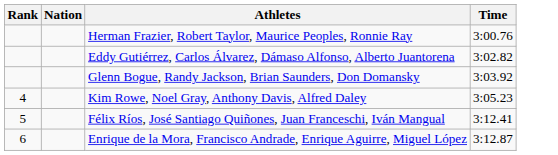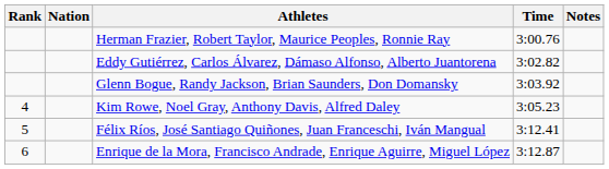+ column: Notes
